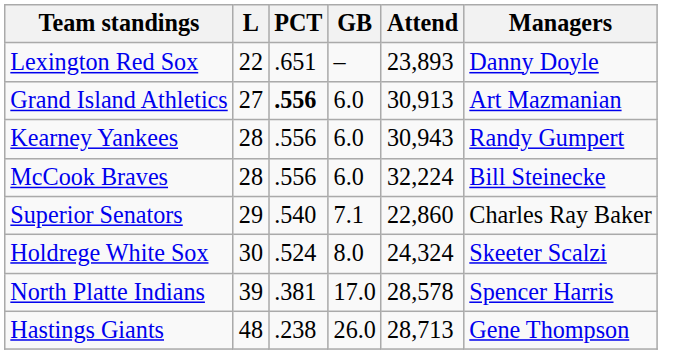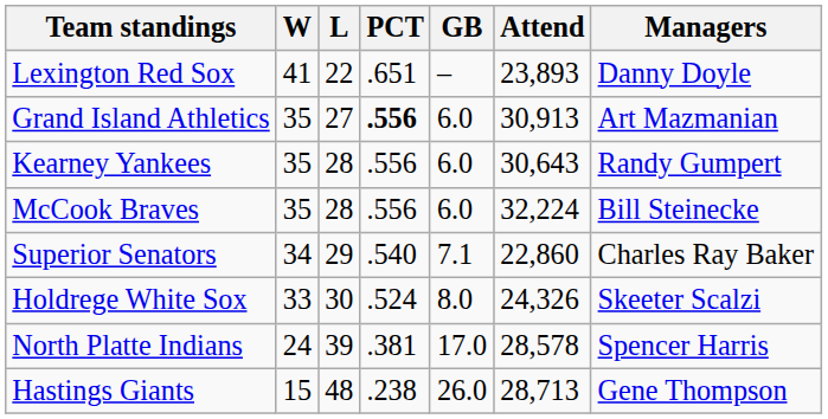+ column: W | 41 | 35 | 35 | 35 | 34 | 33 | 24 | 15
Kearney Yankees | Attend: 30,943 -> 30,643
Holdrege White Sox | Attend: 24,324 -> 24,326
